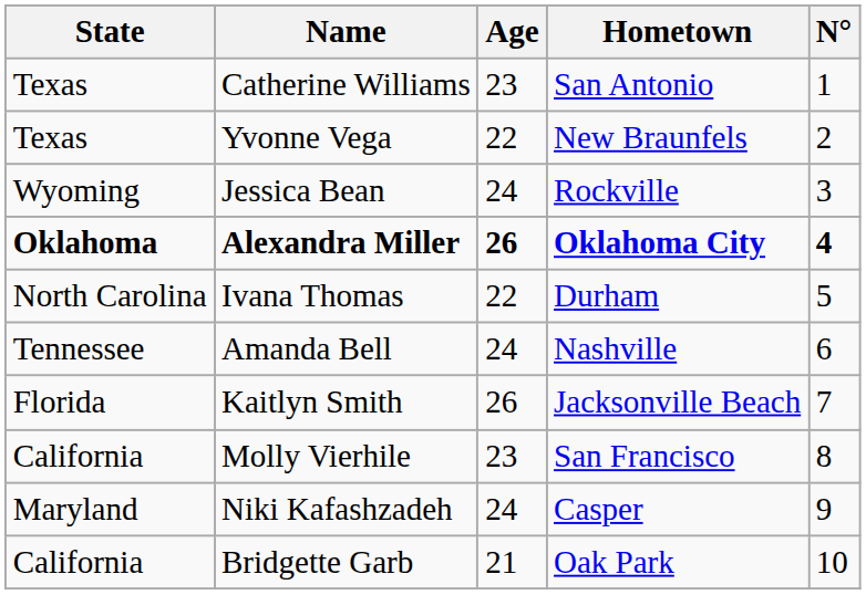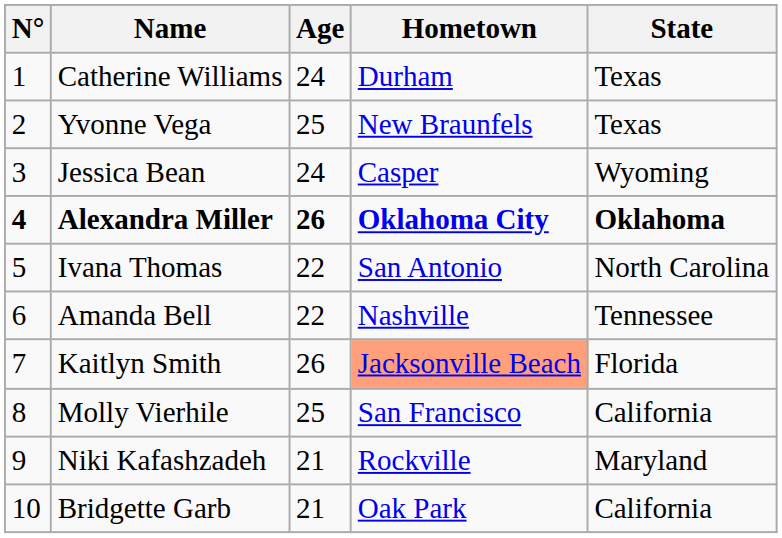columns swapped: N° <-> State
Catherine Williams | Age: 23 -> 24
Catherine Williams | Hometown: San Antonio -> Durham
Yvonne Vega | Age: 22 -> 25
Jessica Bean | Hometown: Rockville -> Casper
Ivana Thomas | Hometown: Durham -> San Antonio
Amanda Bell | Age: 24 -> 22
Kaitlyn Smith | Hometown: no background -> lightsalmon background
Molly Vierhile | Age: 23 -> 25
Niki Kafashzadeh | Age: 24 -> 21
Niki Kafashzadeh | Hometown: Casper -> Rockville
